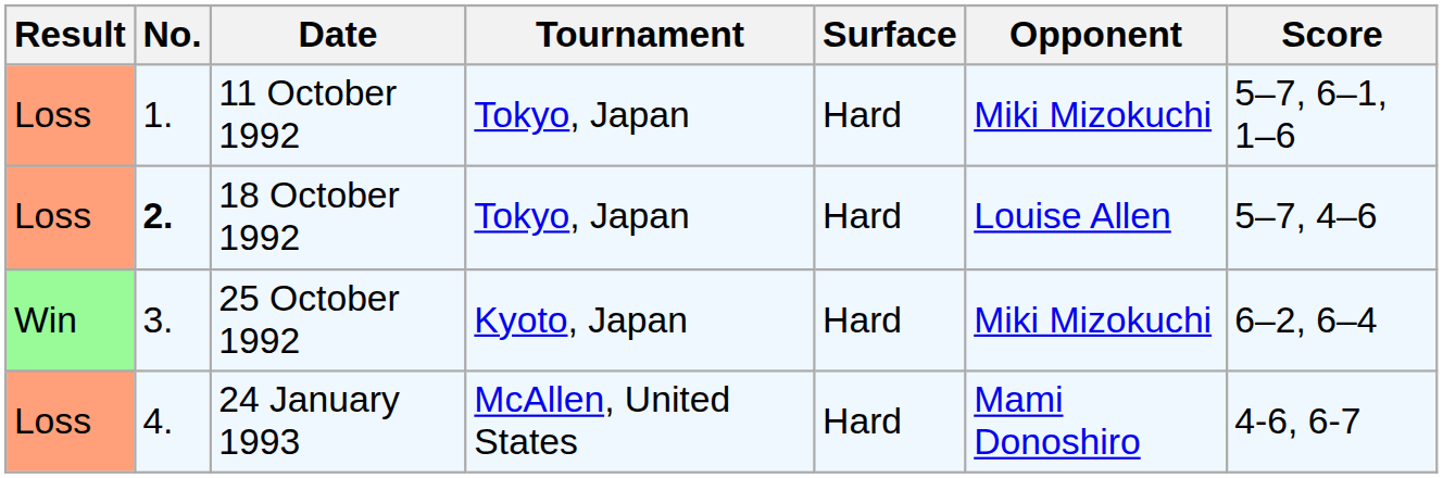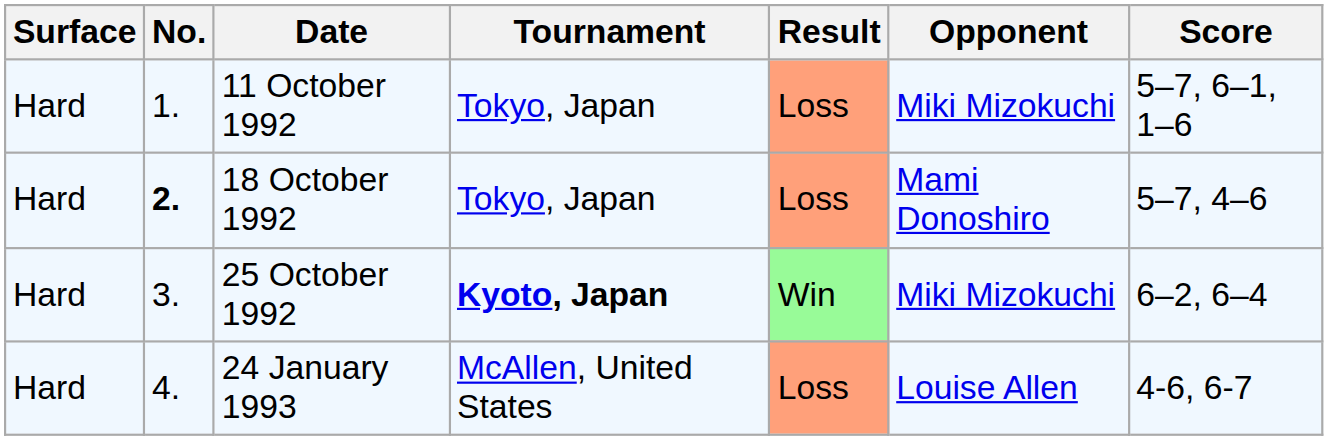columns swapped: Result <-> Surface
18 October 1992 | Opponent: Louise Allen -> Mami Donoshiro
25 October 1992 | Tournament: normal -> bold
24 January 1993 | Opponent: Mami Donoshiro -> Louise Allen
